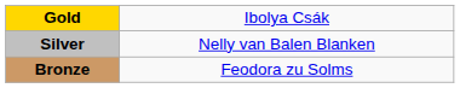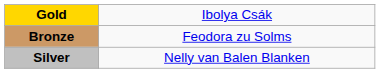rows swapped: Silver <-> Bronze
